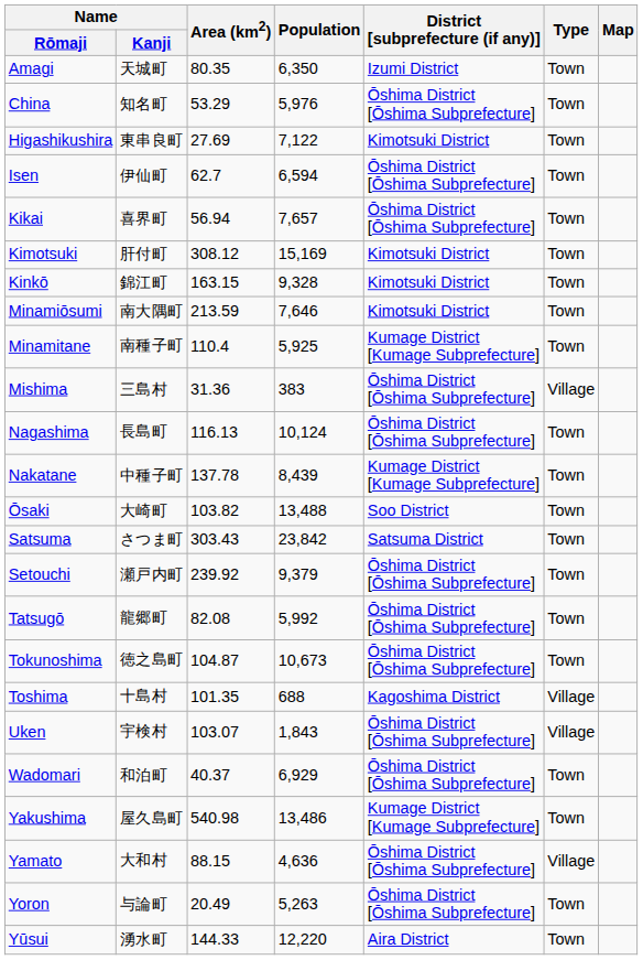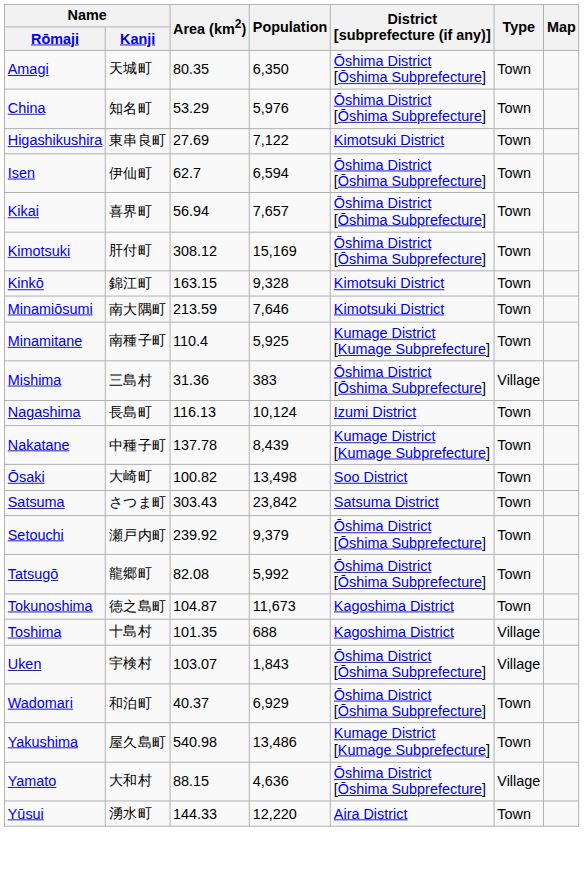Amagi | District [subprefecture (if any)]: Izumi District -> Ōshima District [Ōshima Subprefecture]
Kimotsuki | District [subprefecture (if any)]: Kimotsuki District -> Ōshima District [Ōshima Subprefecture]
Nagashima | District [subprefecture (if any)]: Ōshima District [Ōshima Subprefecture] -> Izumi District
Ōsaki | Area (km2): 103.82 -> 100.82
Ōsaki | Population: 13,488 -> 13,498
Tokunoshima | Population: 10,673 -> 11,673
Tokunoshima | District [subprefecture (if any)]: Ōshima District [Ōshima Subprefecture] -> Kagoshima District
- row: Yoron | 与論町 | 20.49 | 5,263 | Ōshima District [Ōshima Subprefecture] | Town
